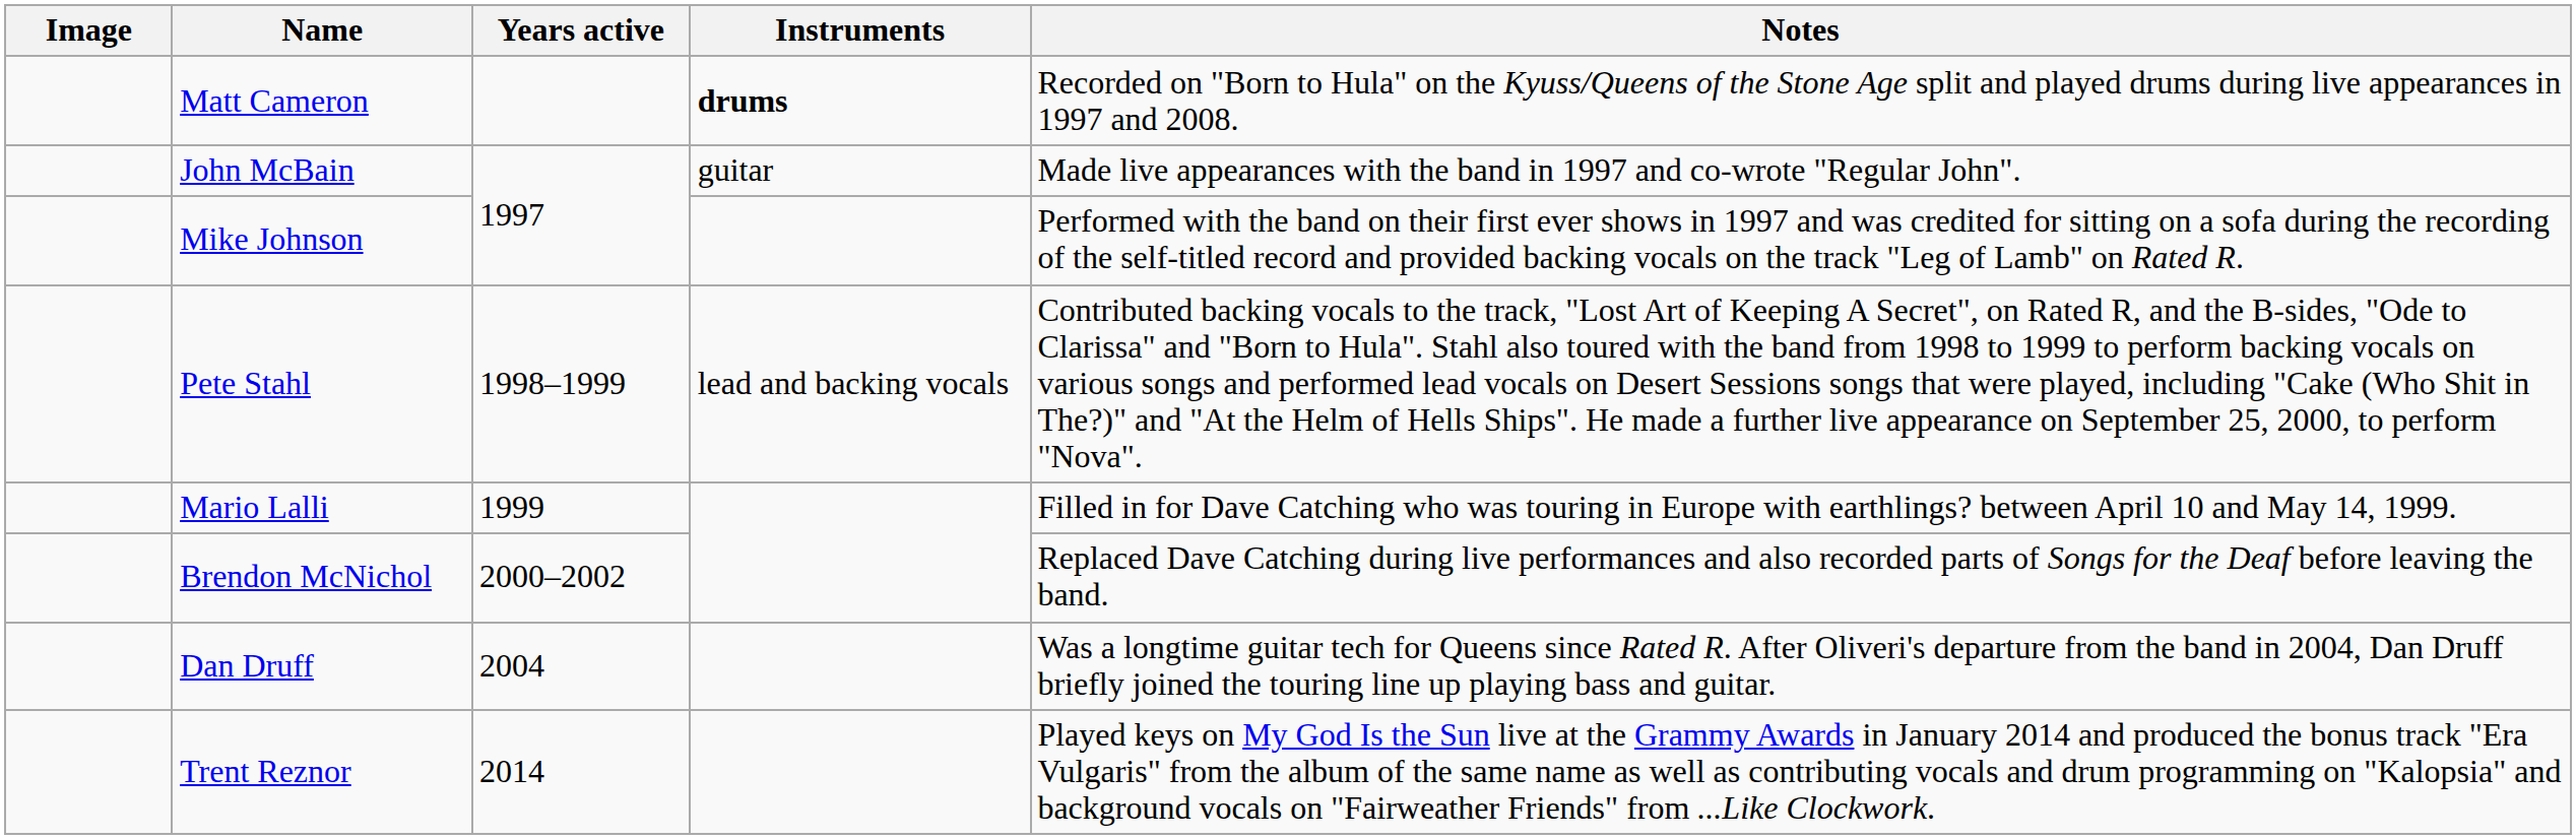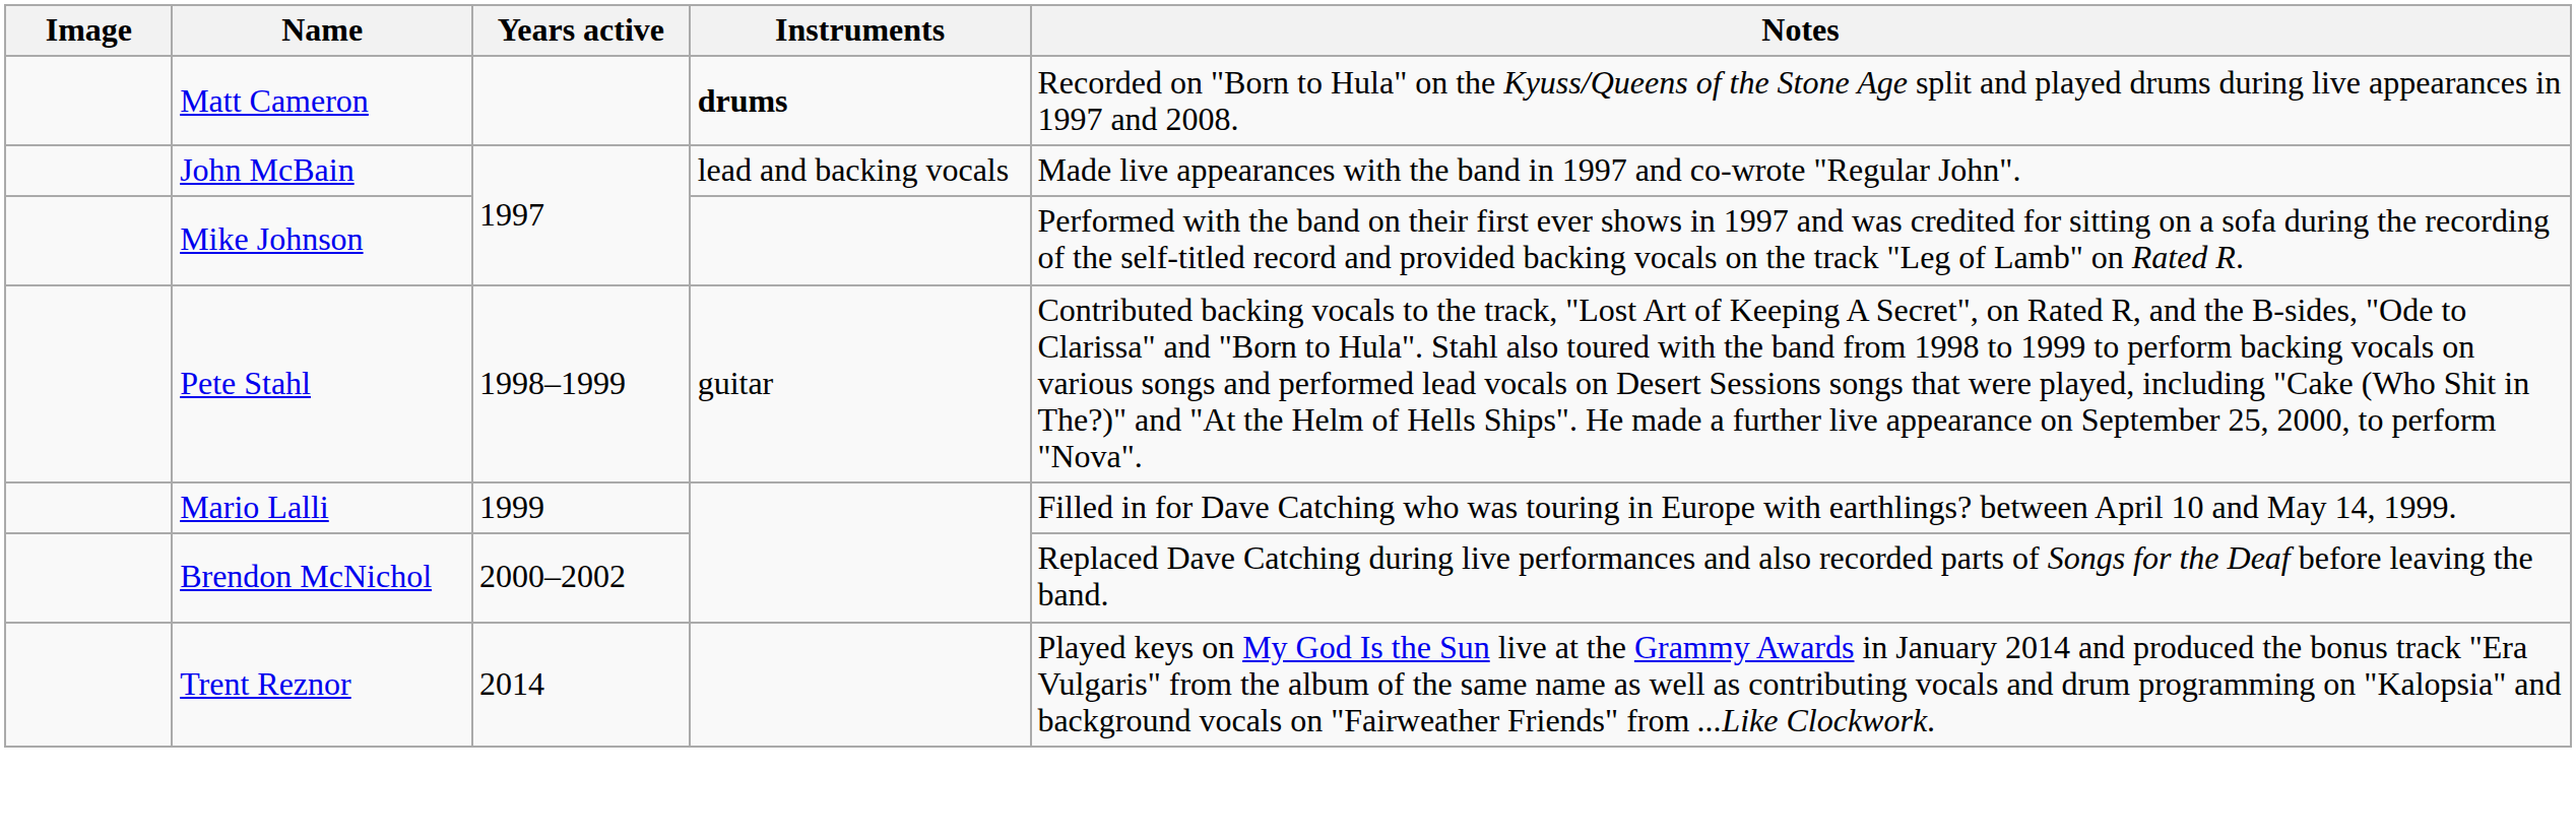John McBain | Instruments: guitar -> lead and backing vocals
Pete Stahl | Instruments: lead and backing vocals -> guitar
- row: Dan Druff | 2004 | Was a longtime guitar tech for Queens since Rated R. After Oliveri's departure from the band in 2004, Dan Druff briefly joined the touring line up playing bass and guitar.
